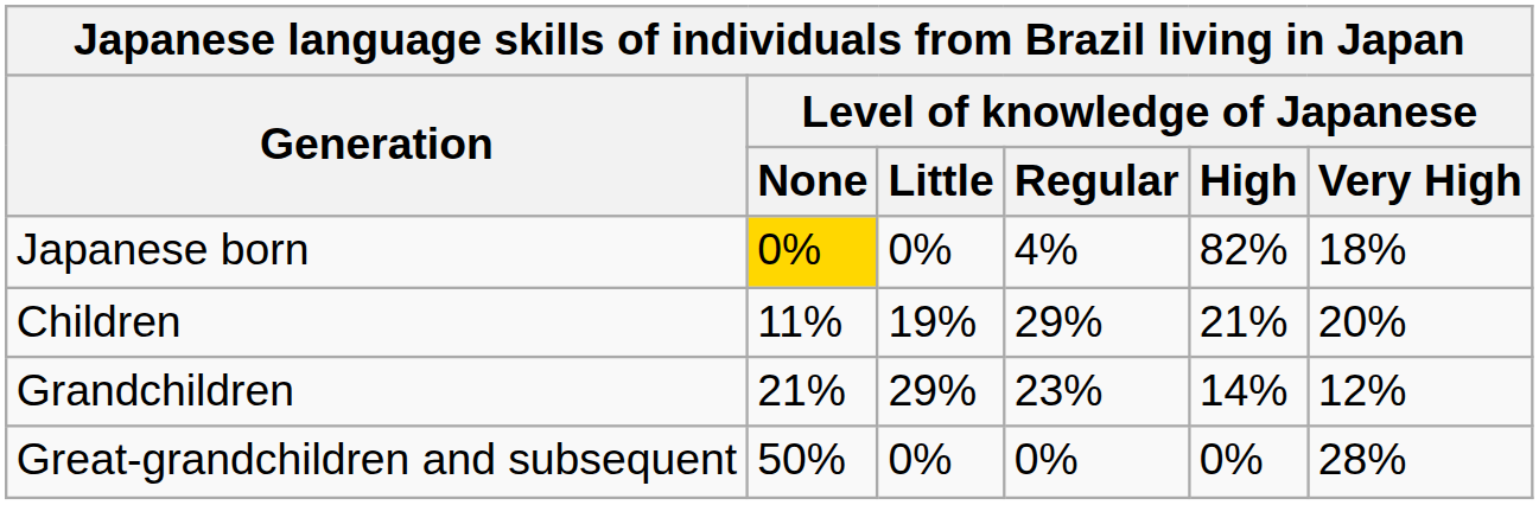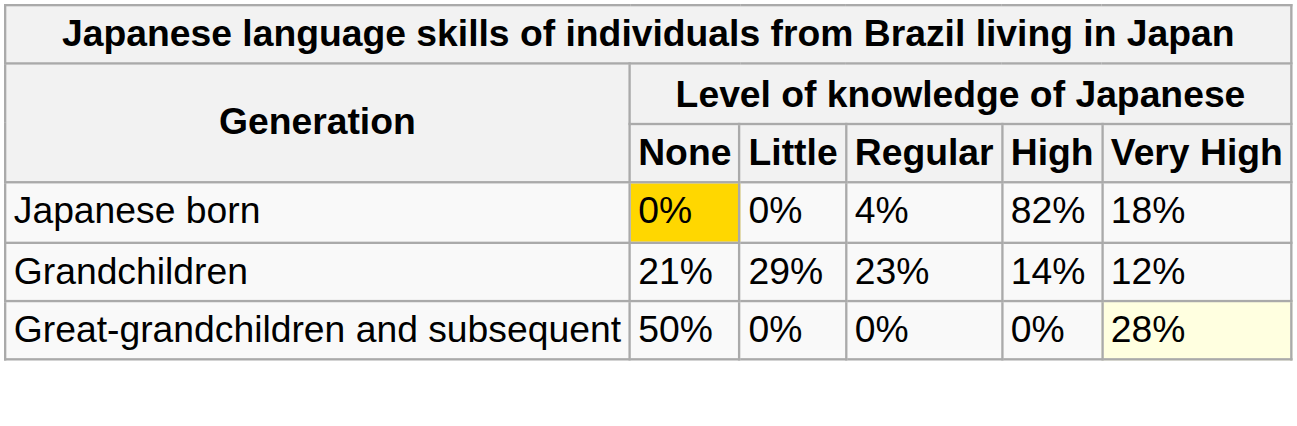- row: Children | 11% | 19% | 29% | 21% | 20%
Great-grandchildren and subsequent | Level of knowledge of Japanese / Very High: no background -> lightyellow background
